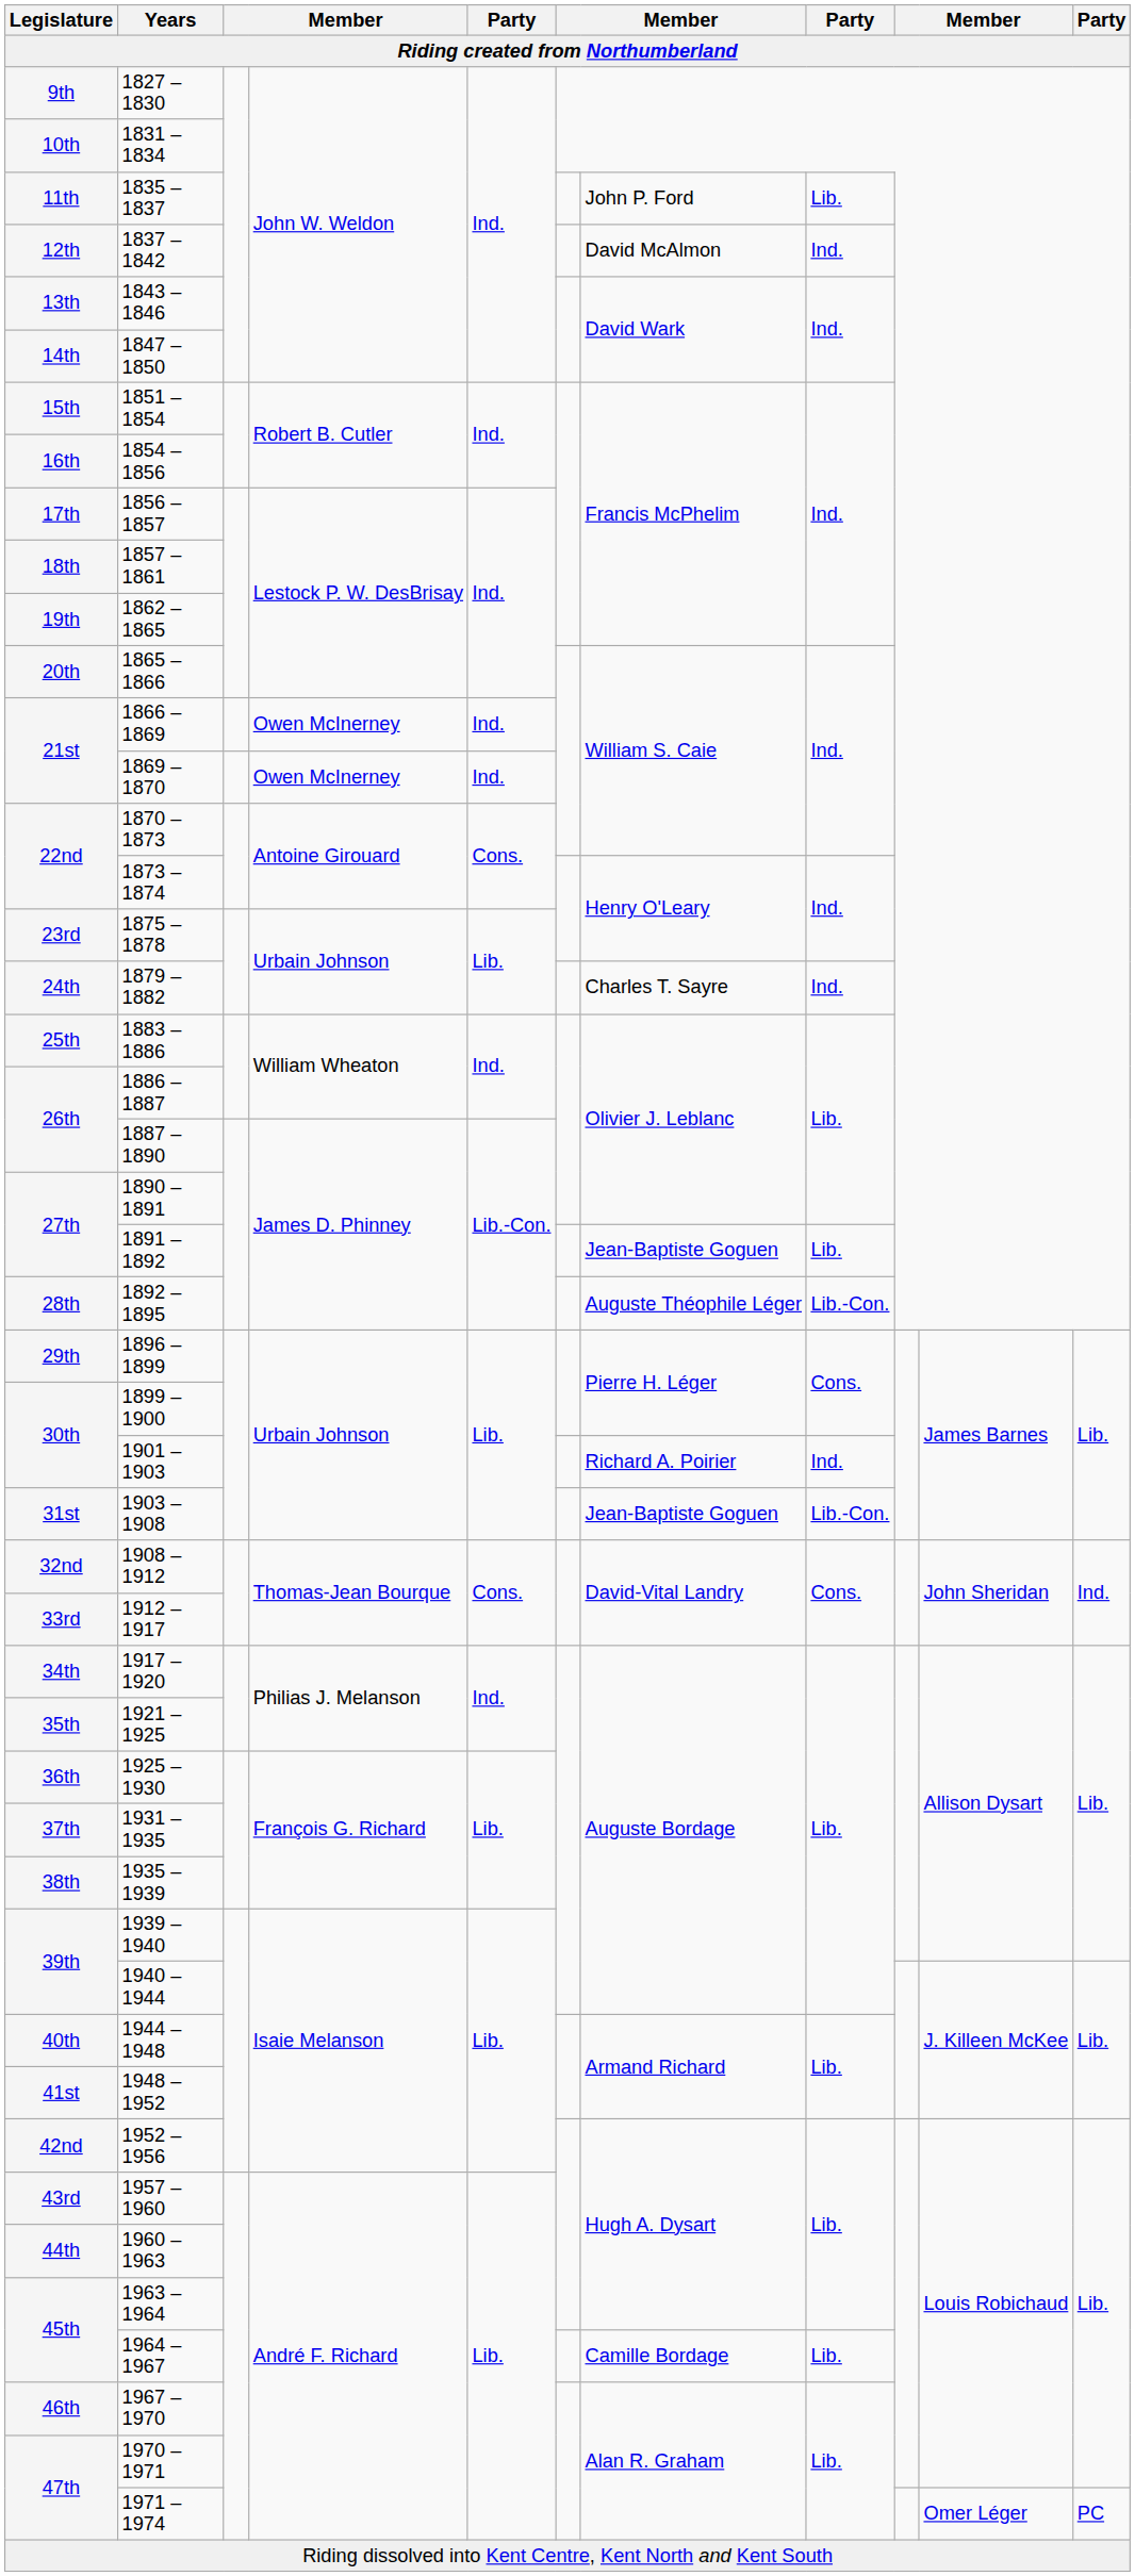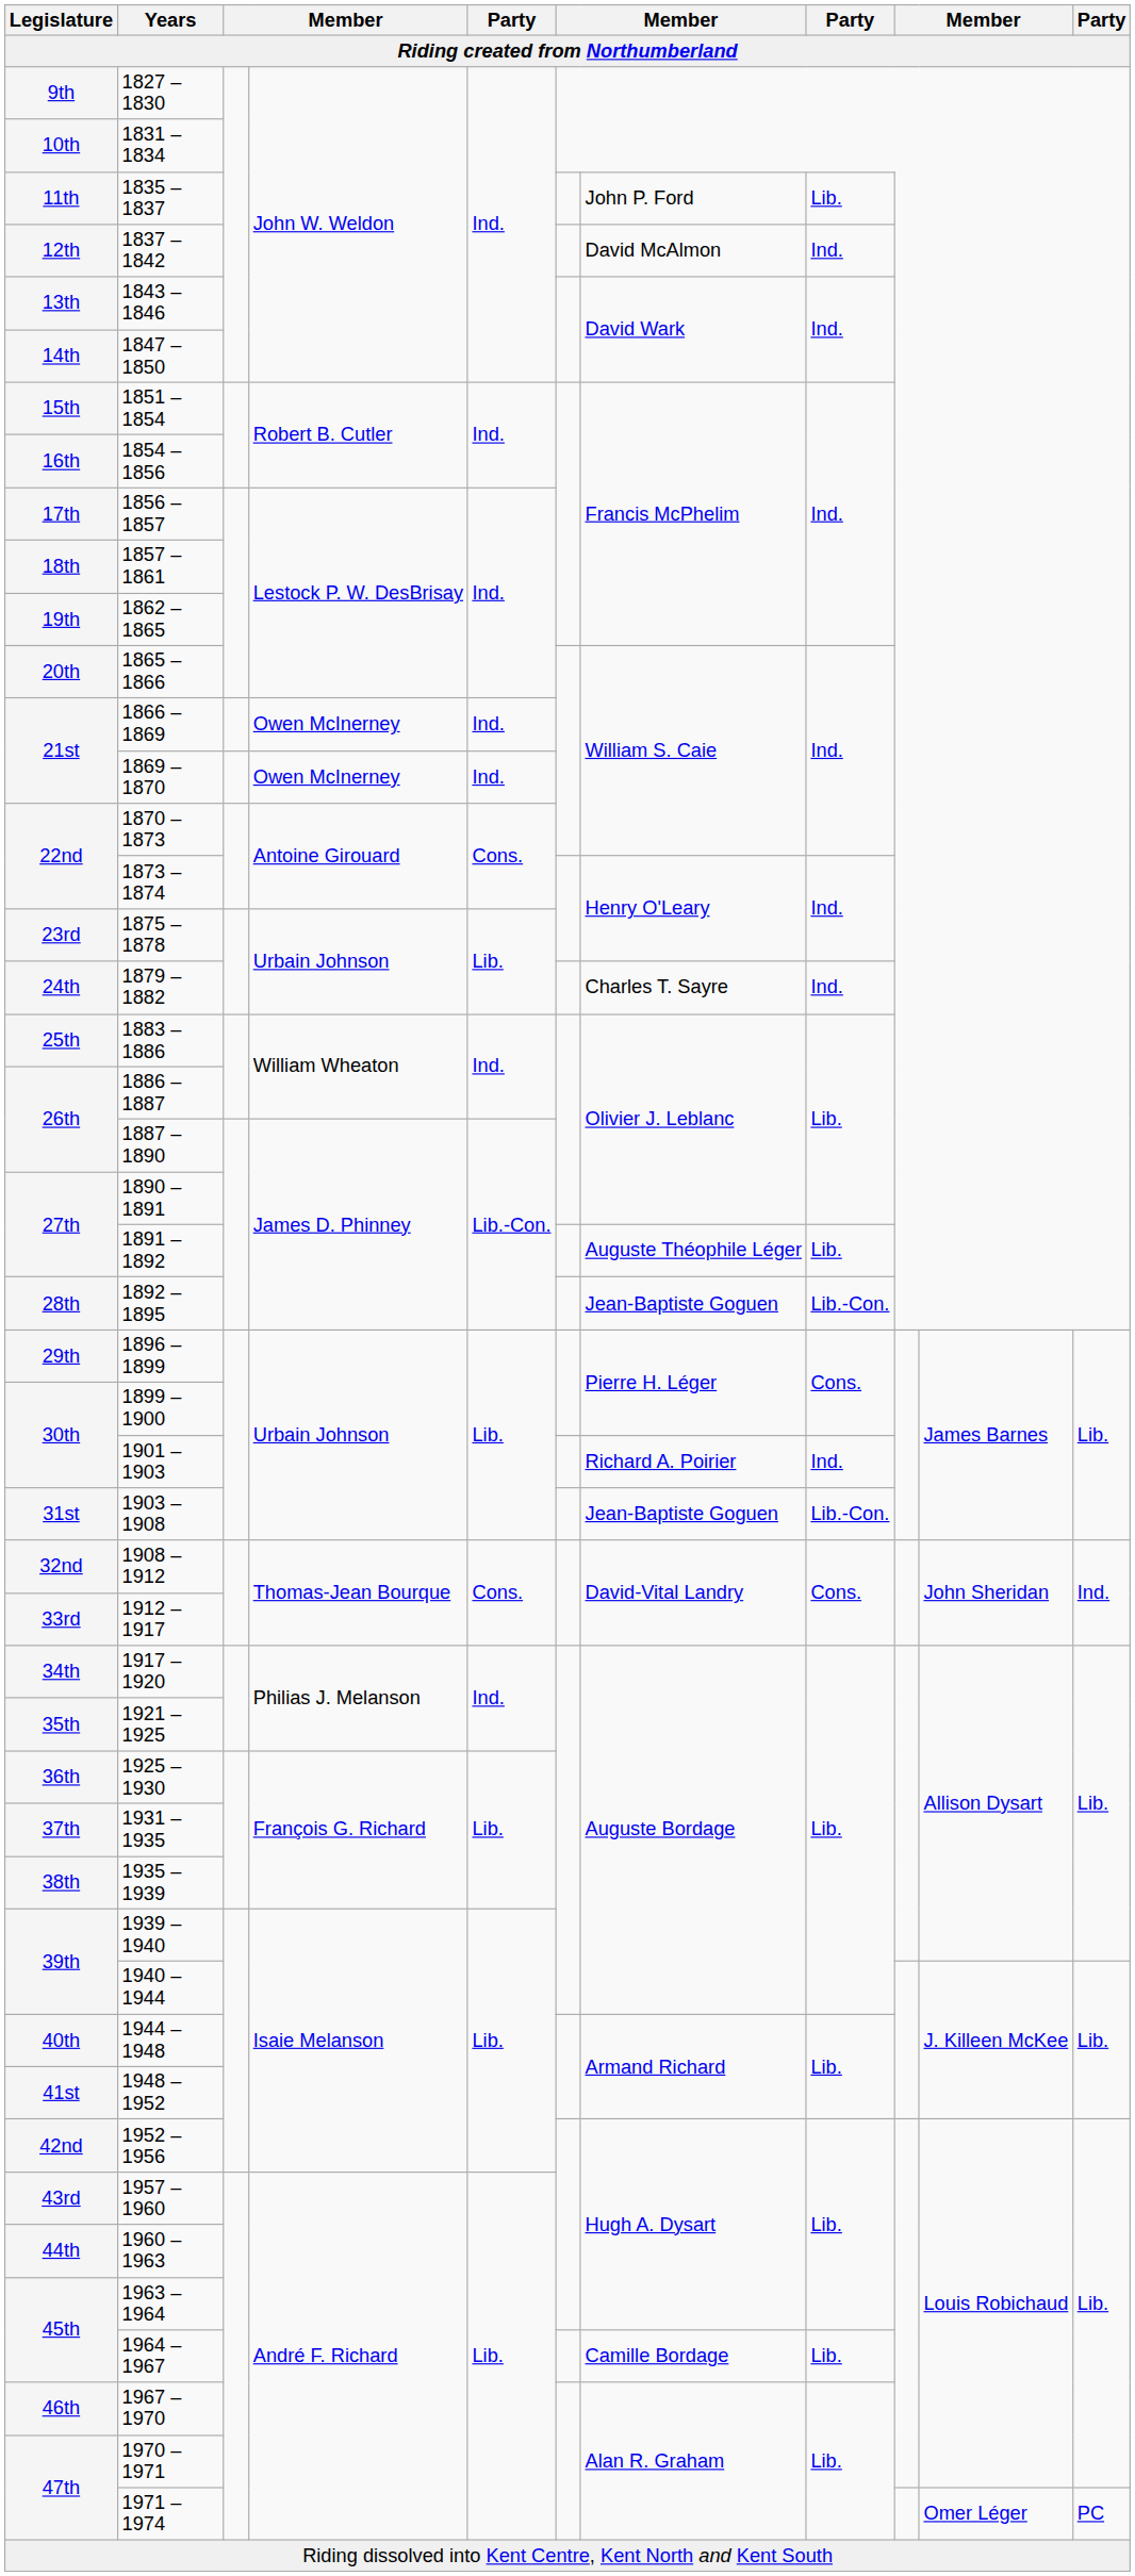1891 – 1892 | column 7: Jean-Baptiste Goguen -> Auguste Théophile Léger
1892 – 1895 | column 7: Auguste Théophile Léger -> Jean-Baptiste Goguen
